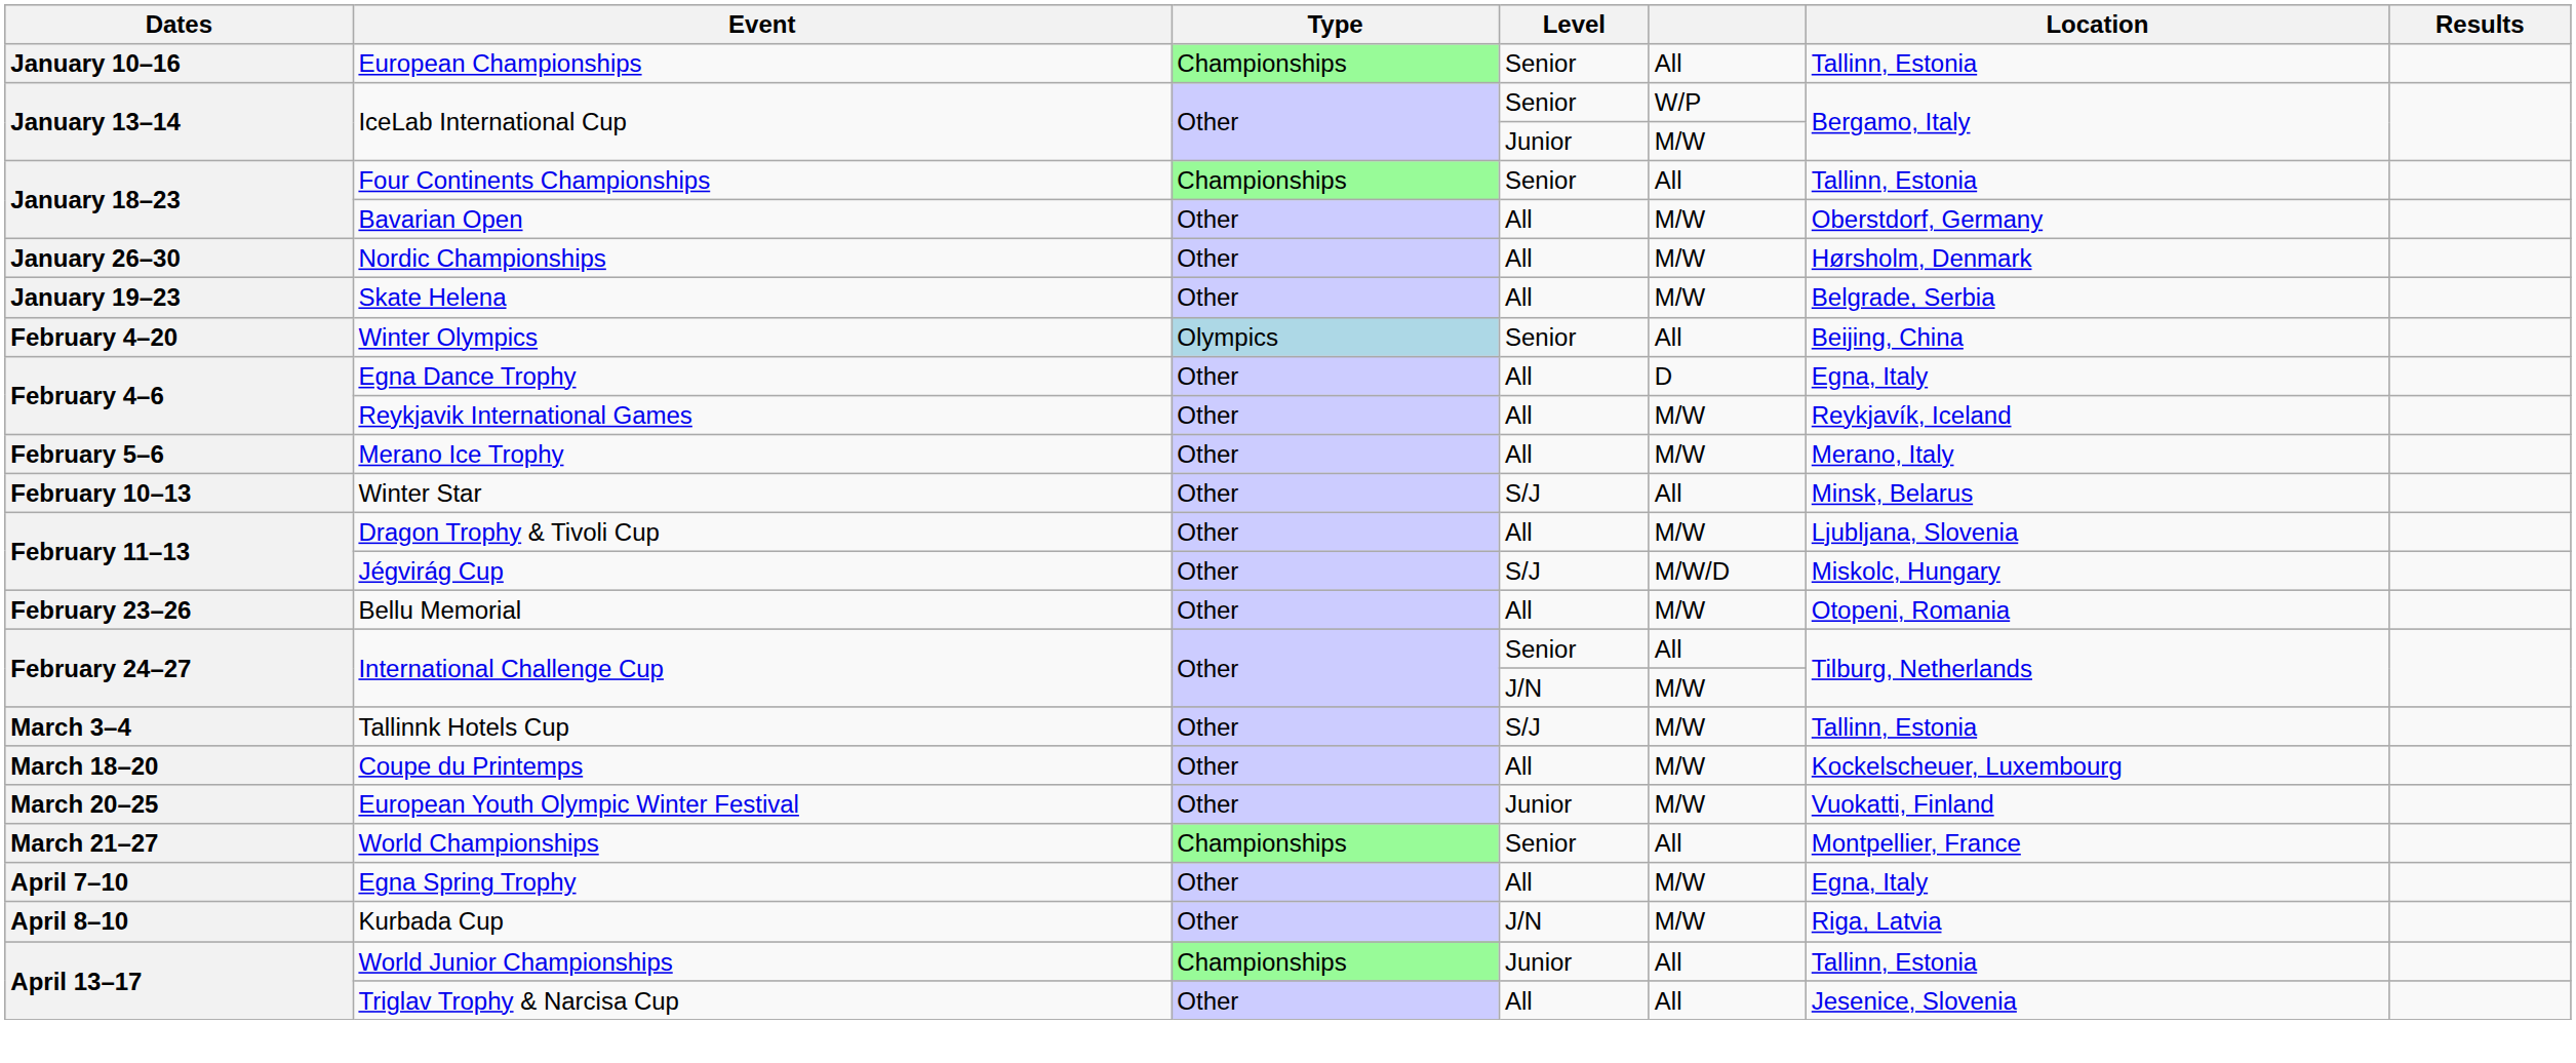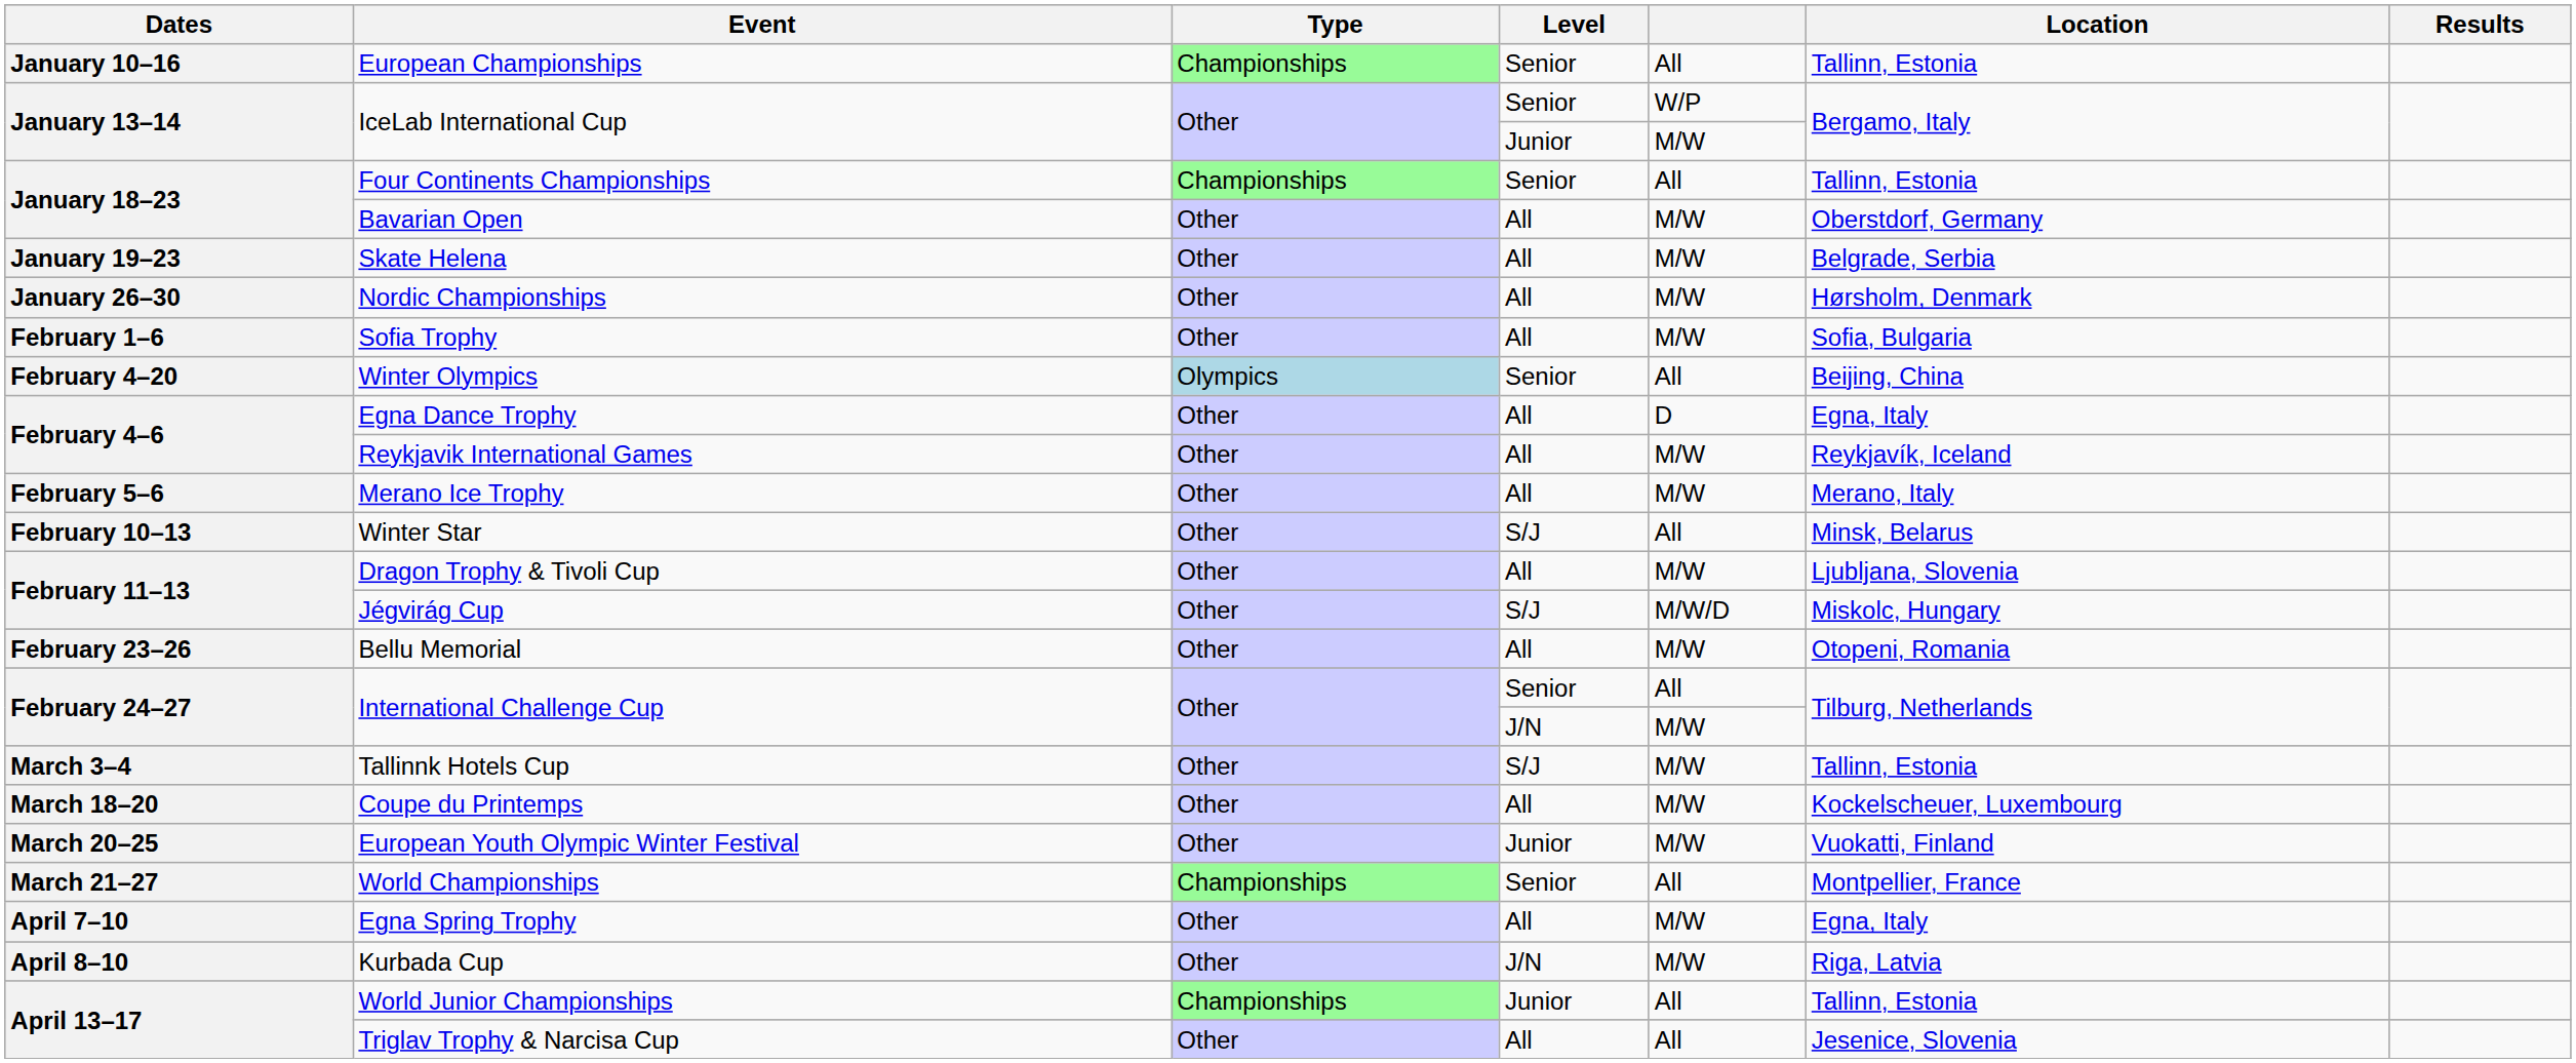rows swapped: Skate Helena <-> Nordic Championships
+ row: February 1–6 | Sofia Trophy | Other | All | M/W | Sofia, Bulgaria
